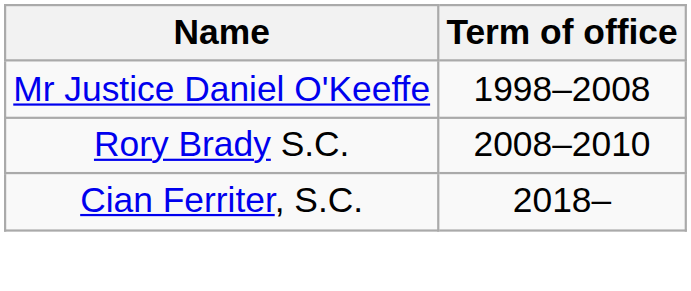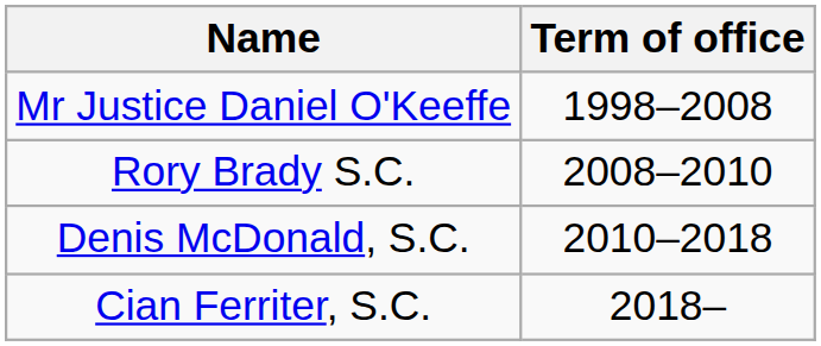+ row: Denis McDonald, S.C. | 2010–2018
